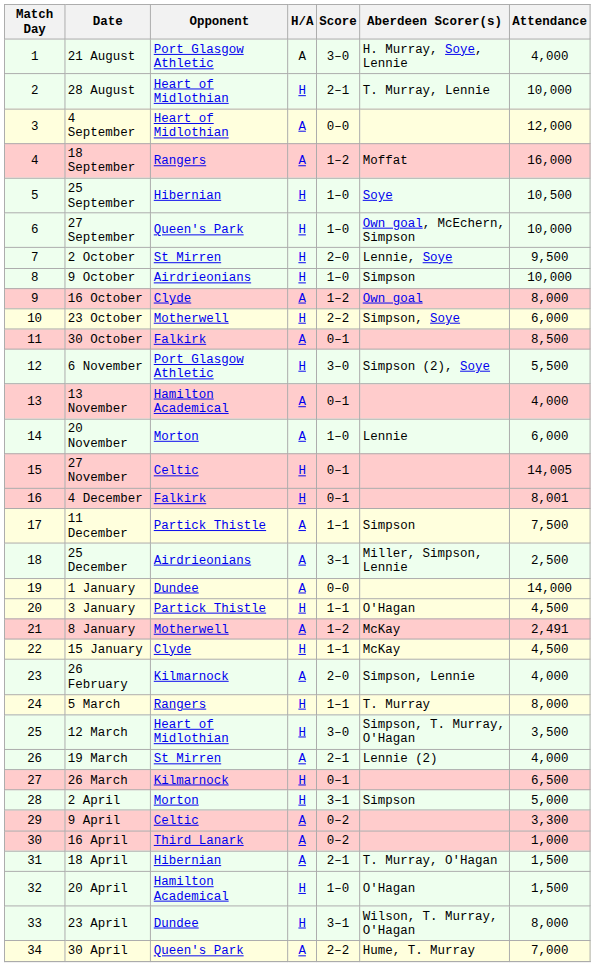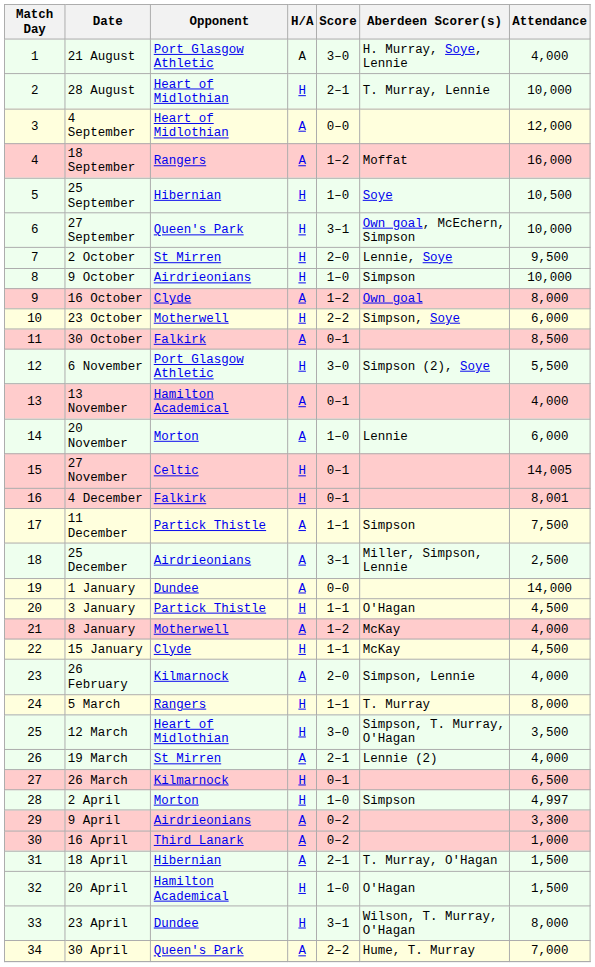27 September | Score: 1–0 -> 3–1
8 January | Attendance: 2,491 -> 4,000
2 April | Score: 3–1 -> 1–0
2 April | Attendance: 5,000 -> 4,997
9 April | Opponent: Celtic -> Airdrieonians
